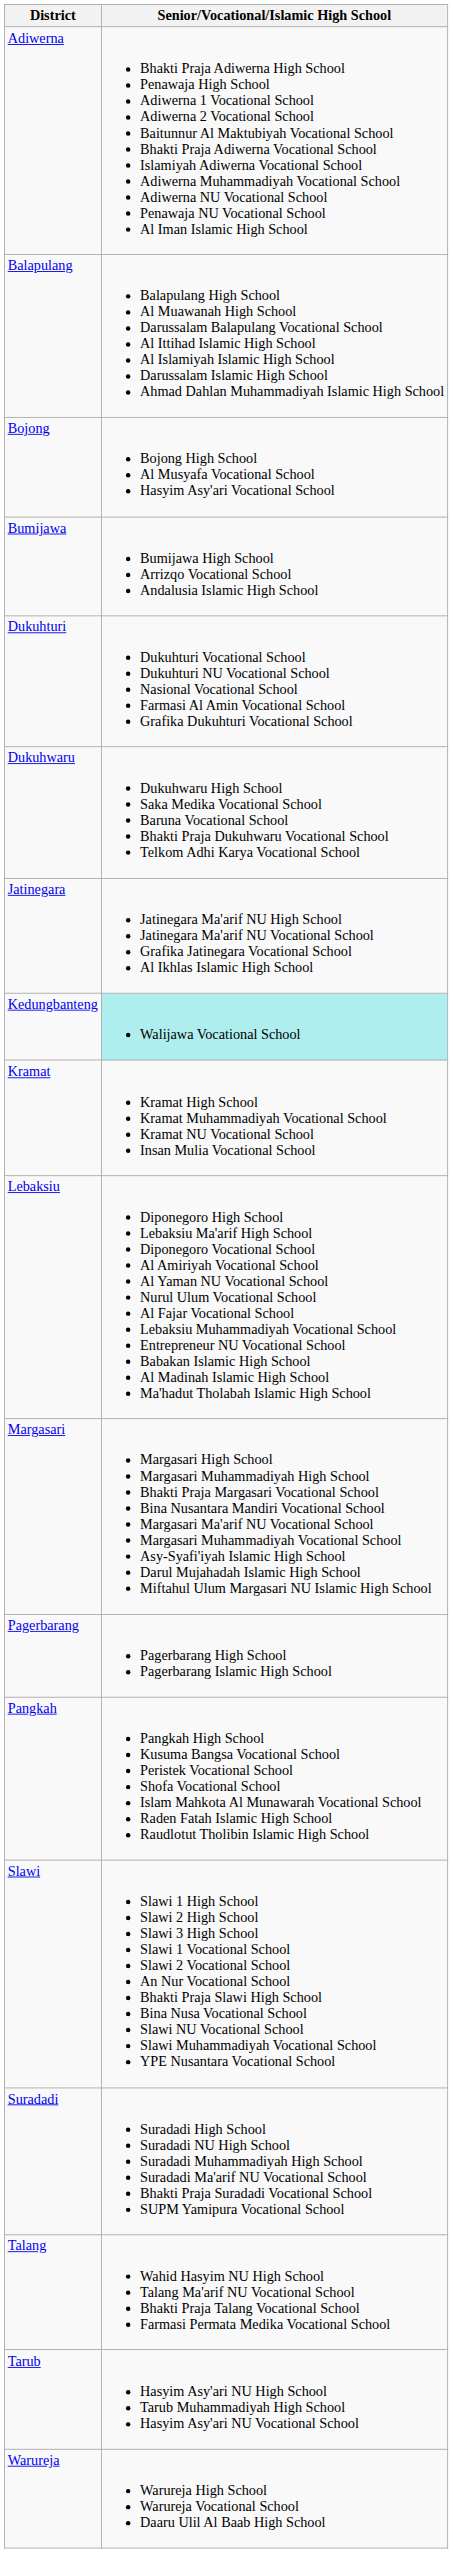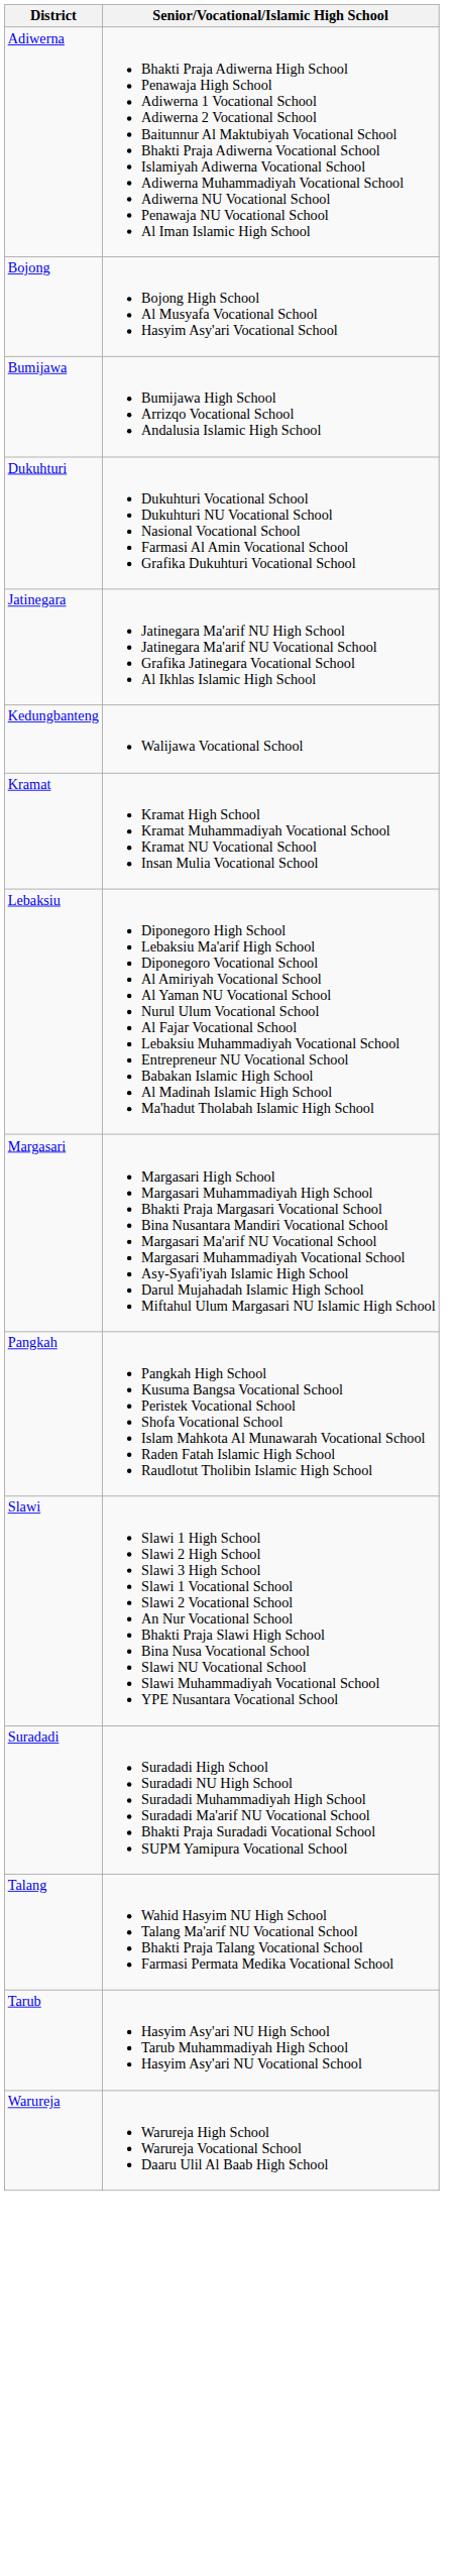- row: Balapulang | Balapulang High School Al Muawanah High School Darussalam Balapulang Vocational School Al Ittihad Islamic High School Al Islamiyah Islamic High School Darussalam Islamic High School Ahmad Dahlan Muhammadiyah Islamic High School
- row: Dukuhwaru | Dukuhwaru High School Saka Medika Vocational School Baruna Vocational School Bhakti Praja Dukuhwaru Vocational School Telkom Adhi Karya Vocational School
Kedungbanteng | Senior/Vocational/Islamic High School: paleturquoise background -> no background
- row: Pagerbarang | Pagerbarang High School Pagerbarang Islamic High School
